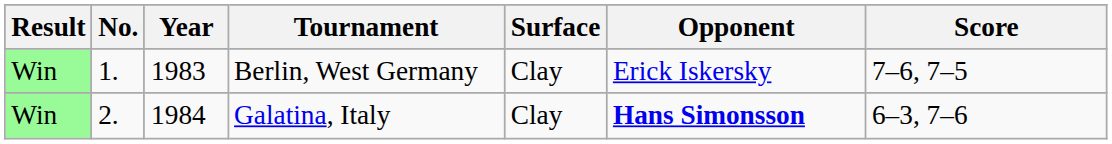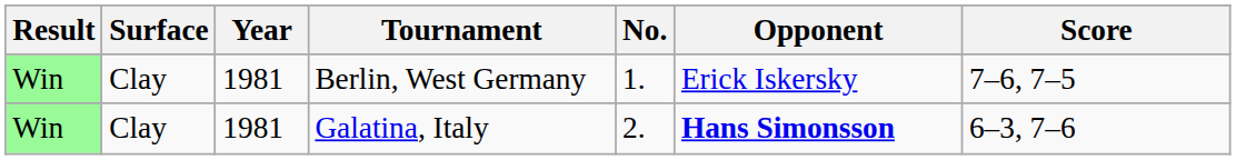columns swapped: No. <-> Surface
Berlin, West Germany | Year: 1983 -> 1981
Galatina, Italy | Year: 1984 -> 1981
